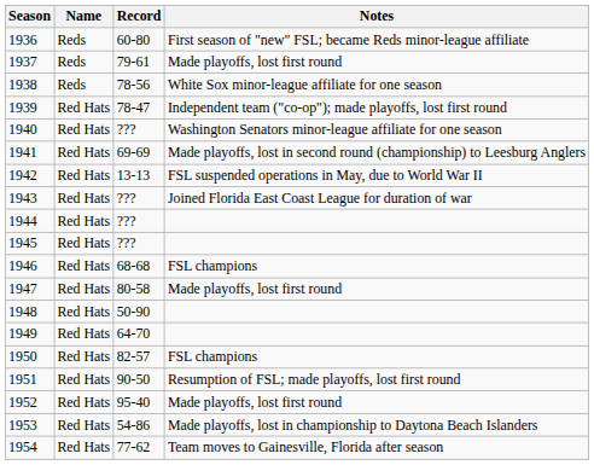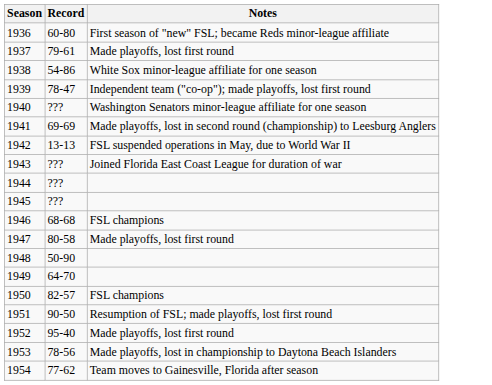- column: Name | Reds | Reds | Reds | Red Hats | Red Hats | Red Hats | Red Hats | Red Hats | Red Hats | Red Hats | Red Hats | Red Hats | Red Hats | Red Hats | Red Hats | Red Hats | Red Hats | Red Hats | Red Hats
1938 | Record: 78-56 -> 54-86
1953 | Record: 54-86 -> 78-56
